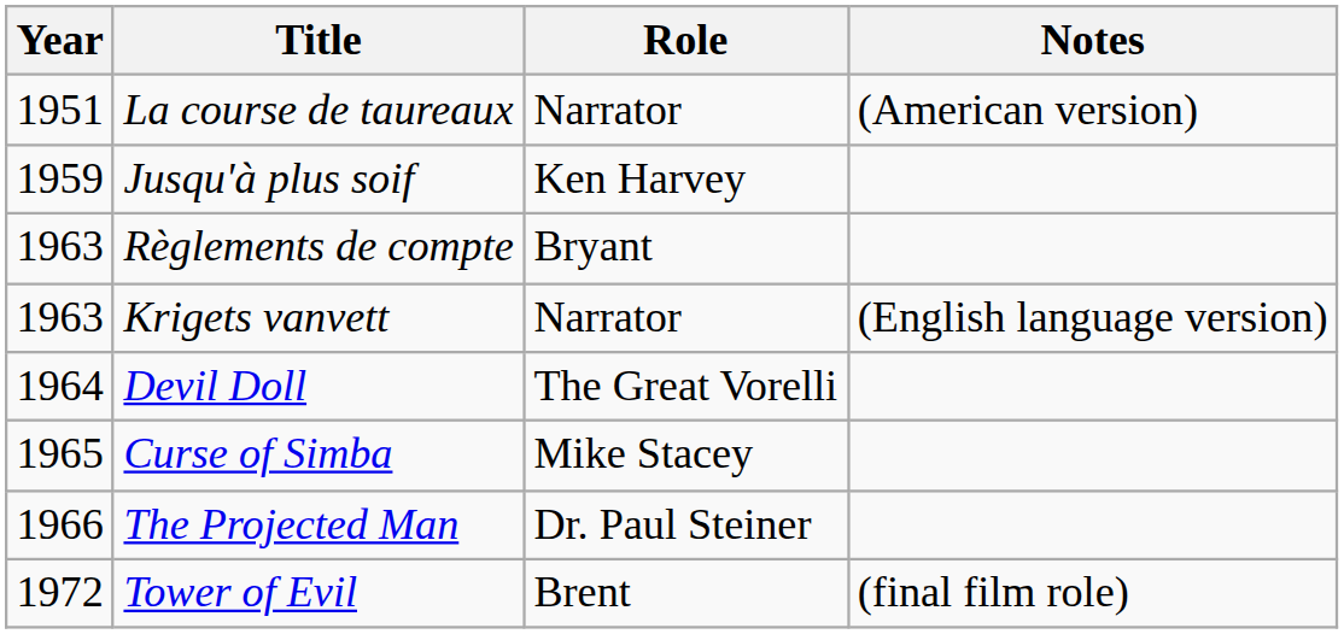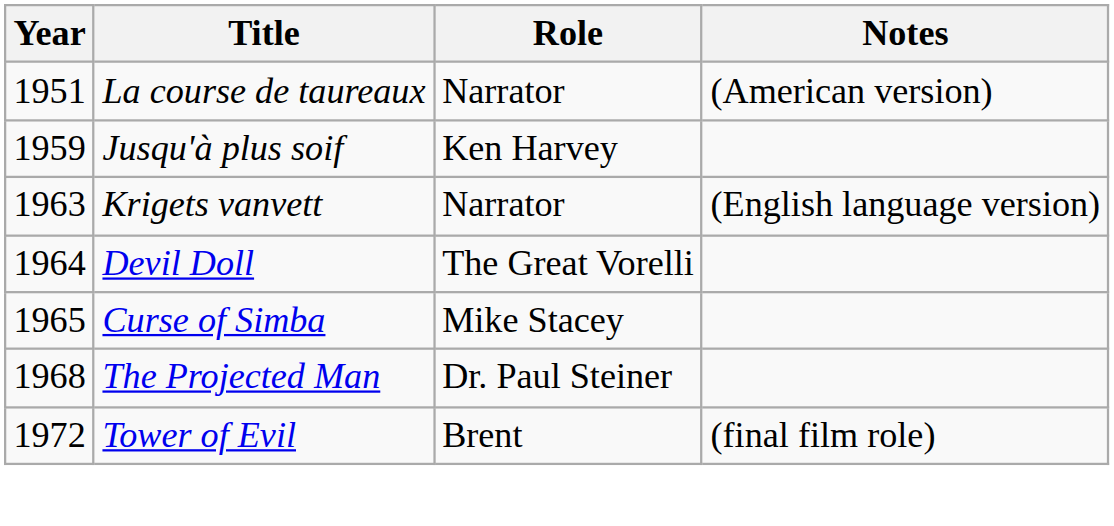- row: 1963 | Règlements de compte | Bryant
The Projected Man | Year: 1966 -> 1968
